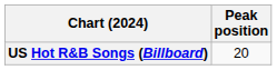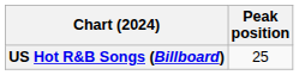US Hot R&B Songs (Billboard) | Peak position: 20 -> 25
